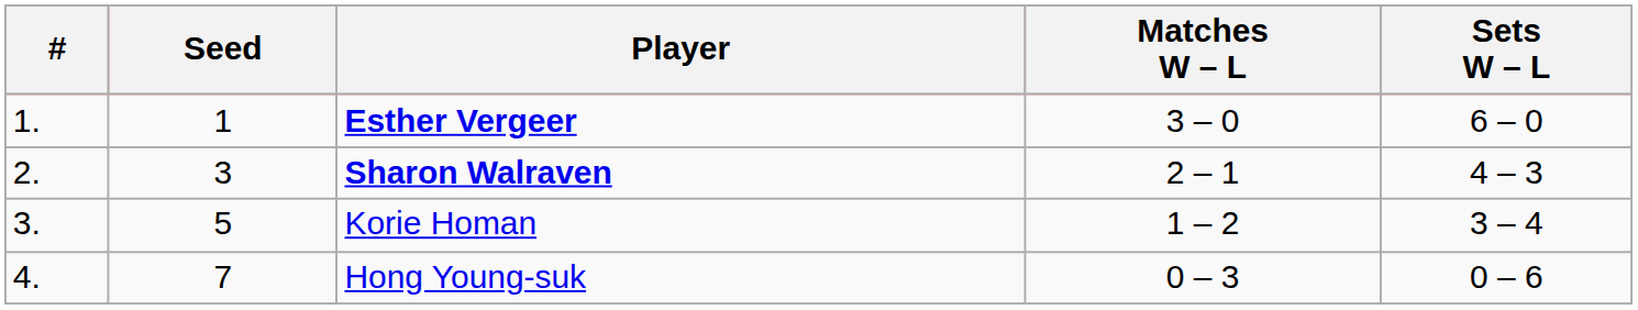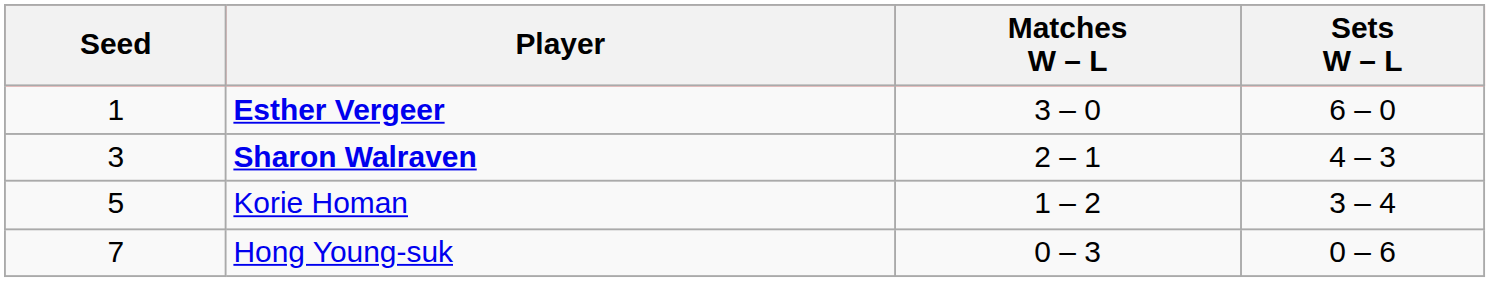- column: # | 1. | 2. | 3. | 4.
